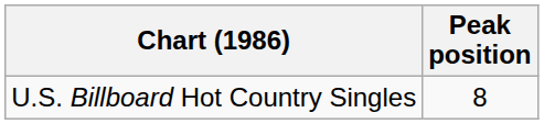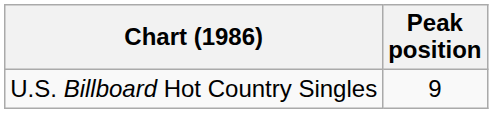U.S. Billboard Hot Country Singles | Peak position: 8 -> 9
